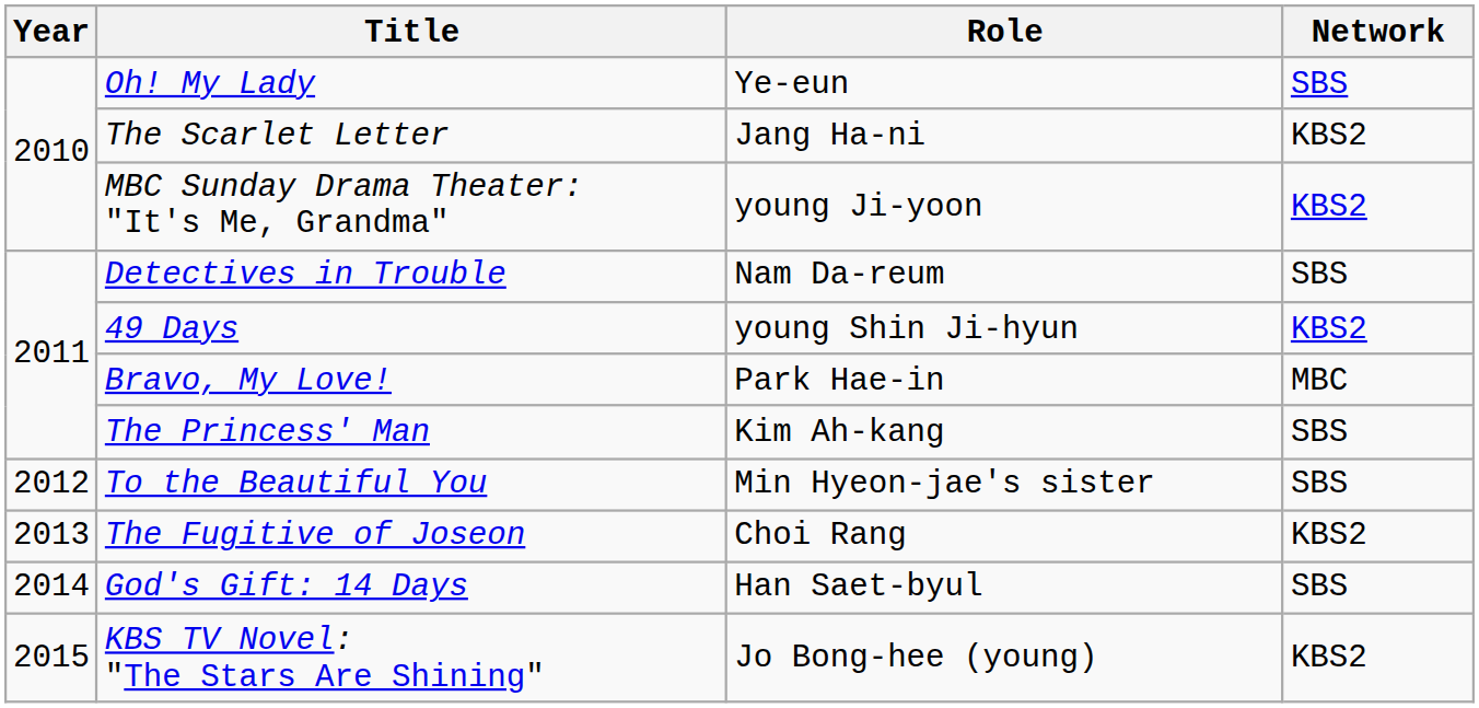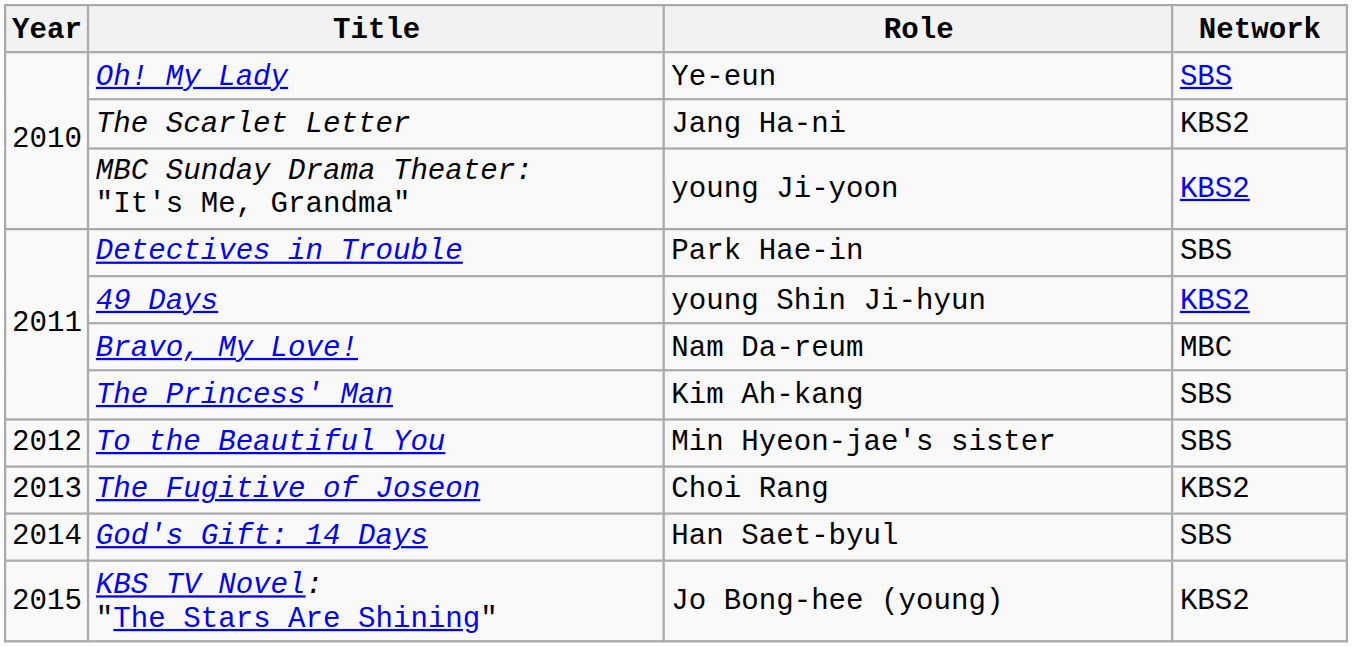Detectives in Trouble | Role: Nam Da-reum -> Park Hae-in
Bravo, My Love! | Role: Park Hae-in -> Nam Da-reum
